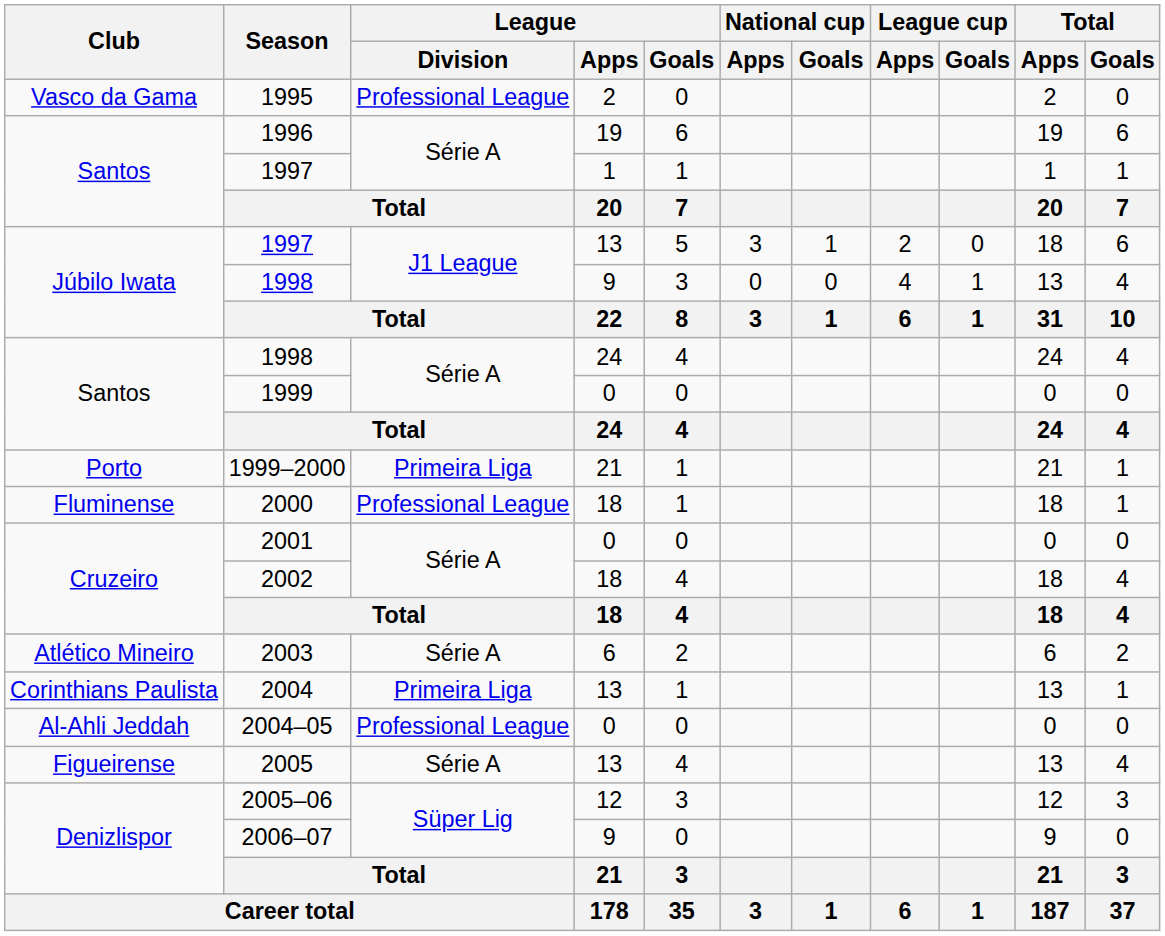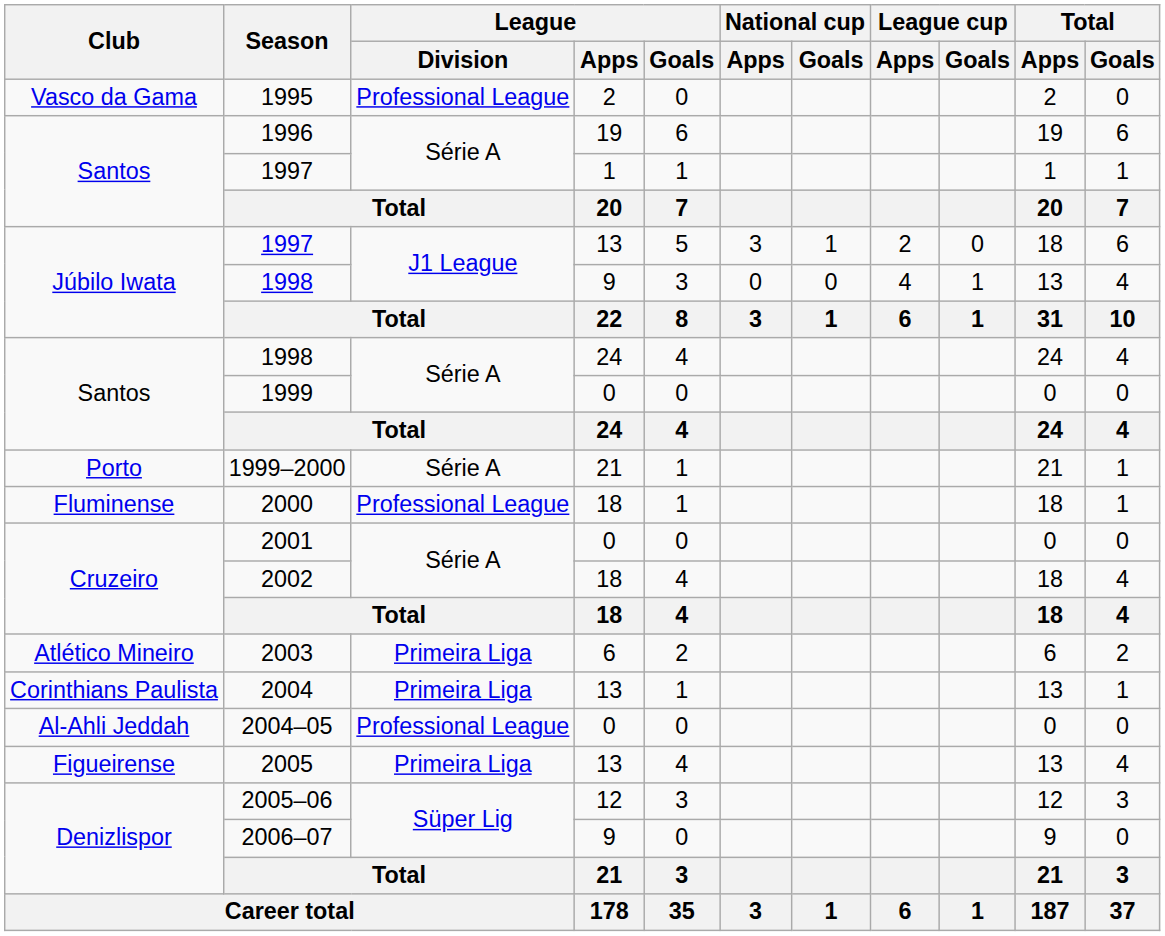1999–2000 | League / Division: Primeira Liga -> Série A
2003 | League / Division: Série A -> Primeira Liga
2005 | League / Division: Série A -> Primeira Liga
